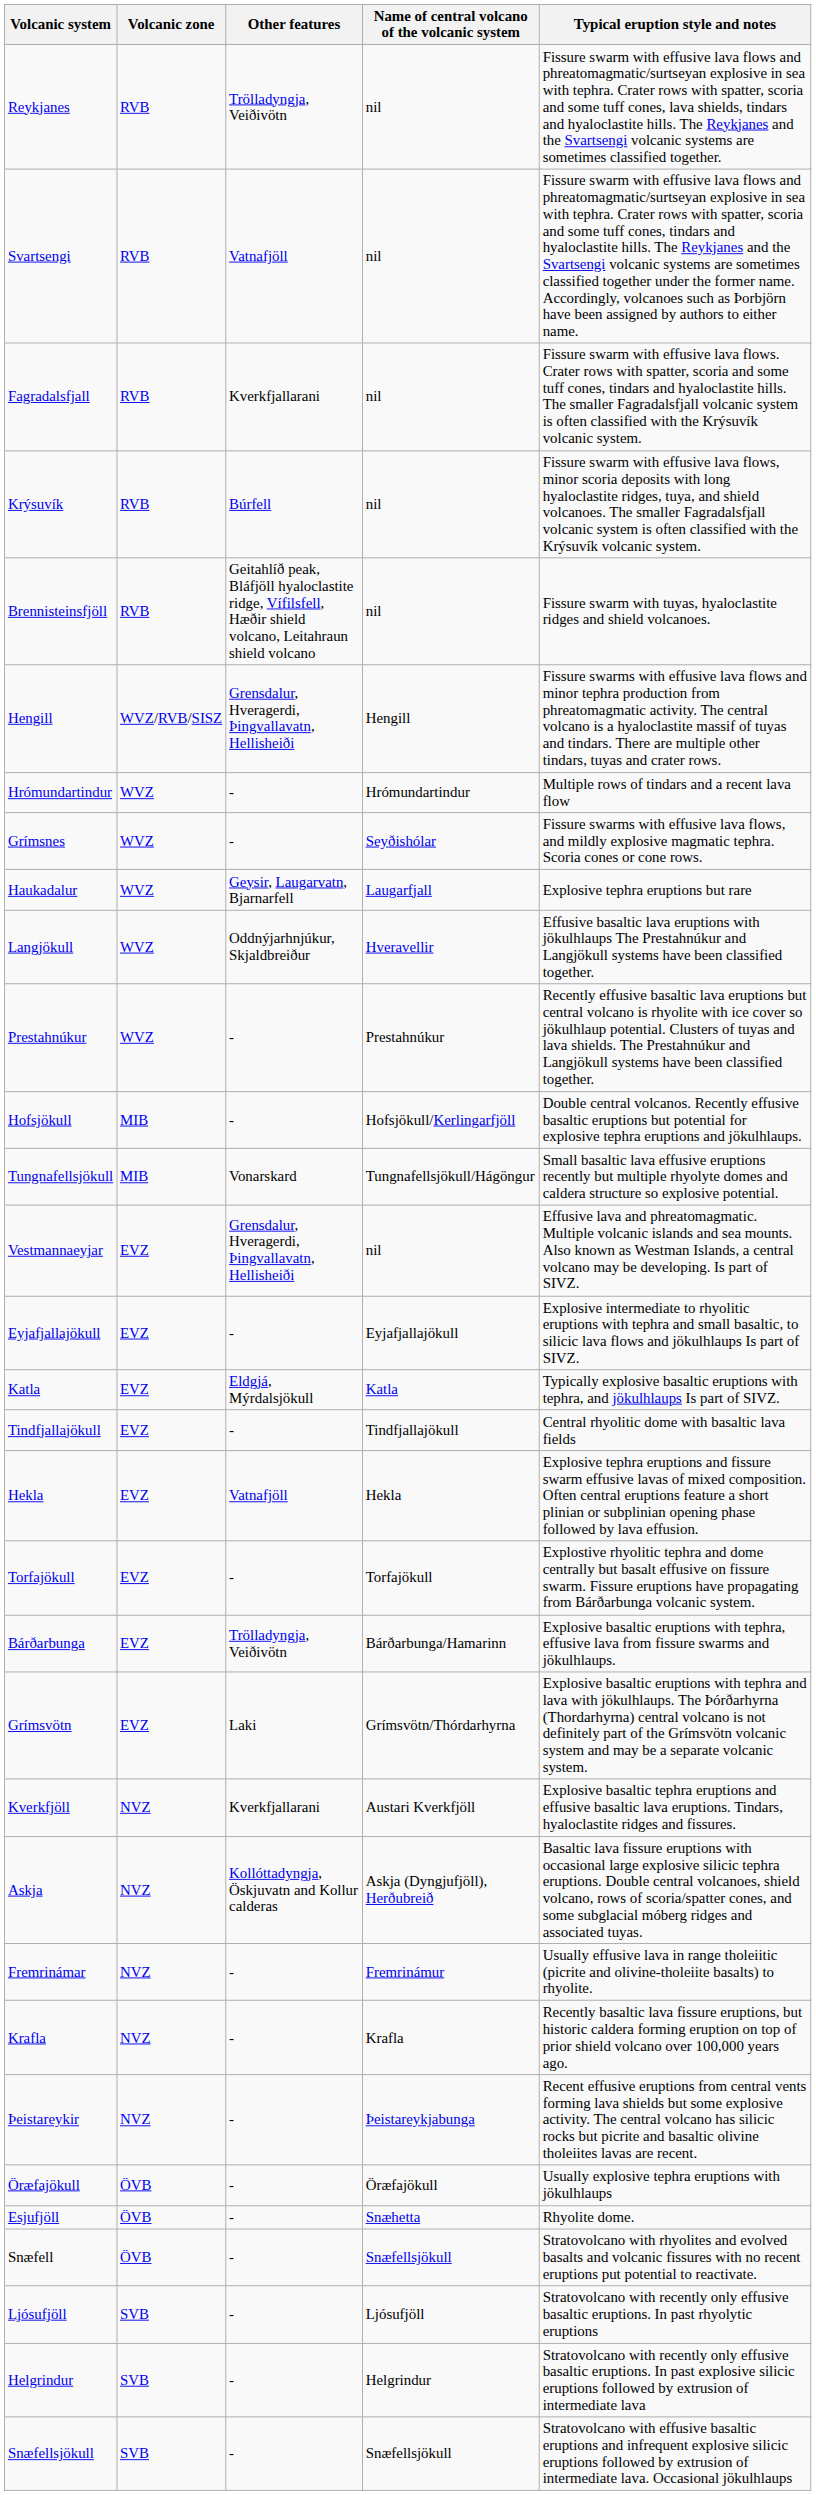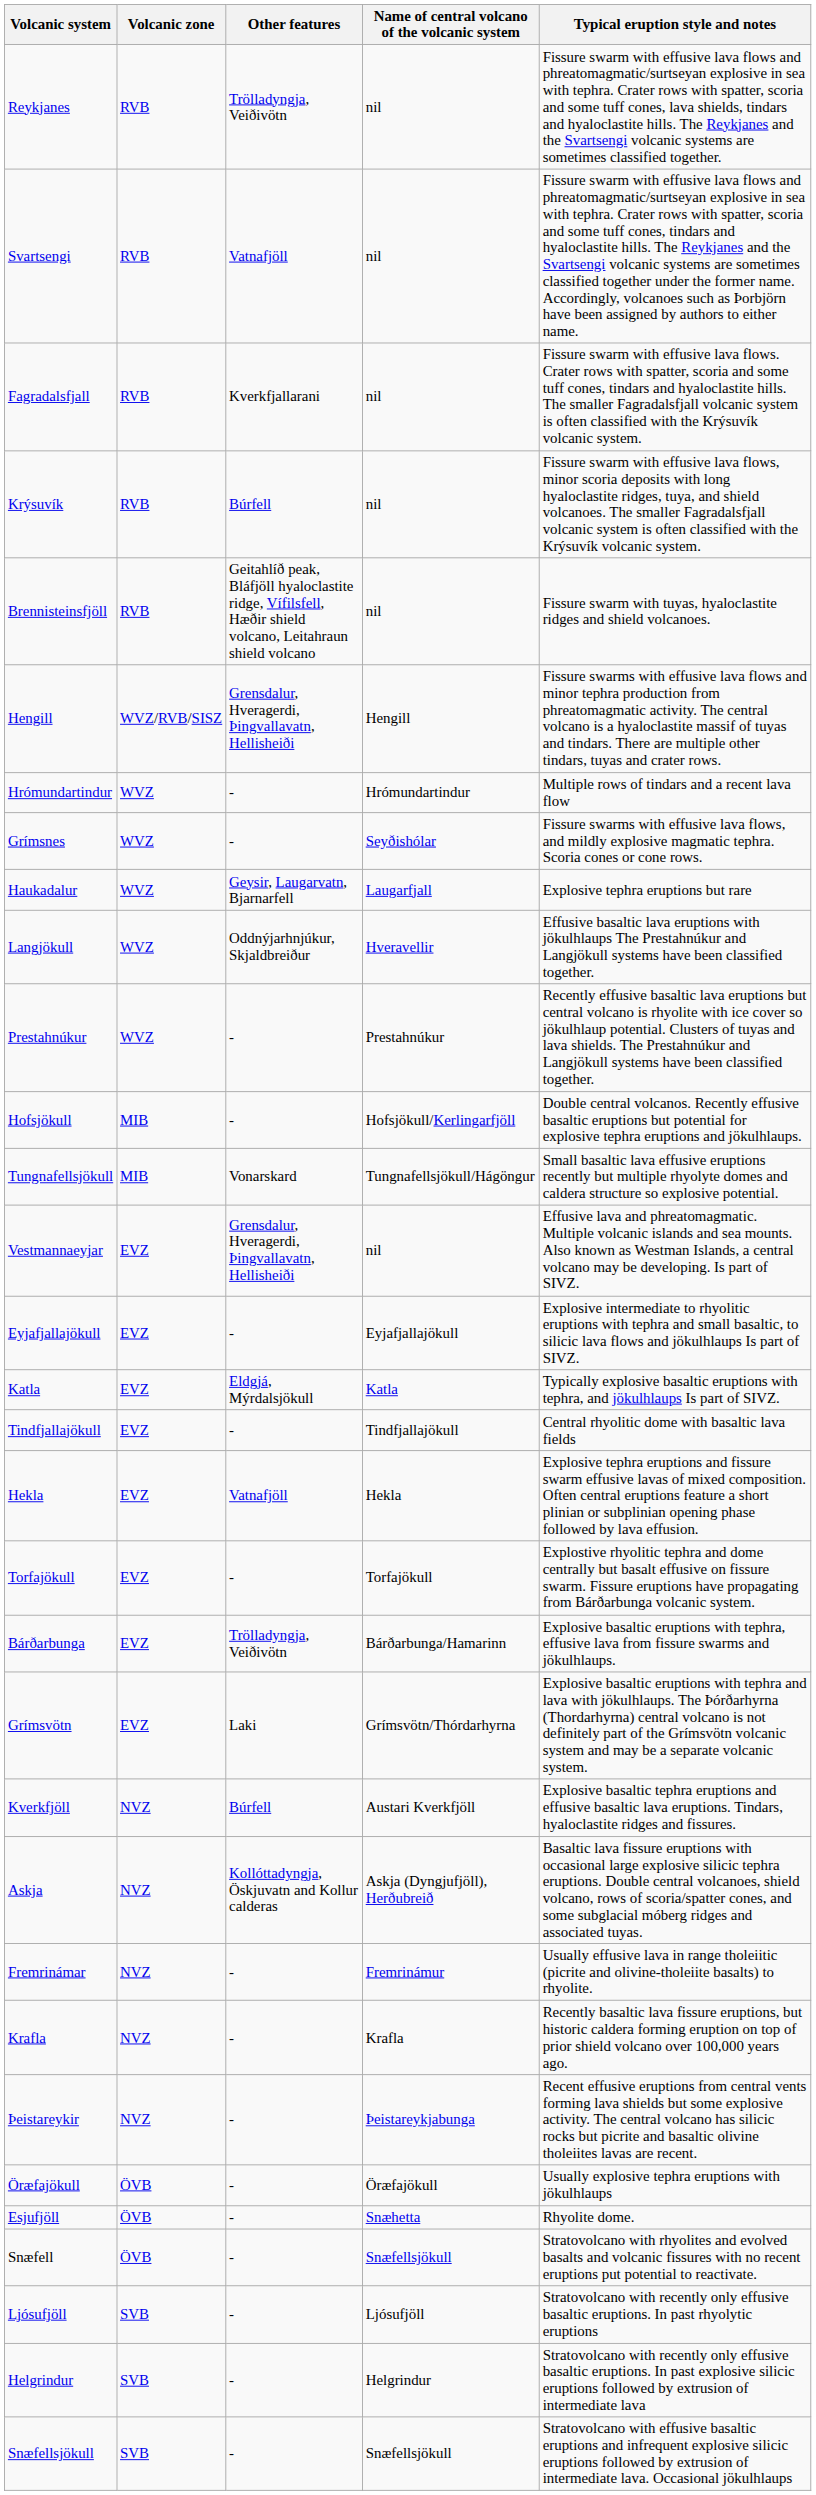Kverkfjöll | Other features: Kverkfjallarani -> Búrfell
